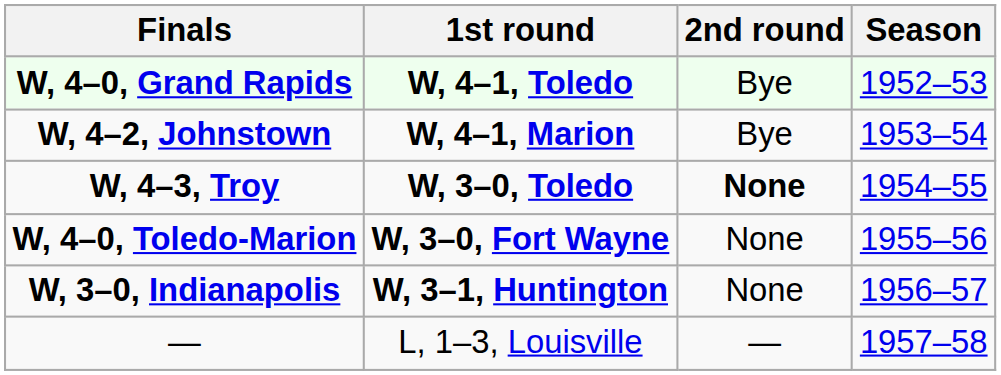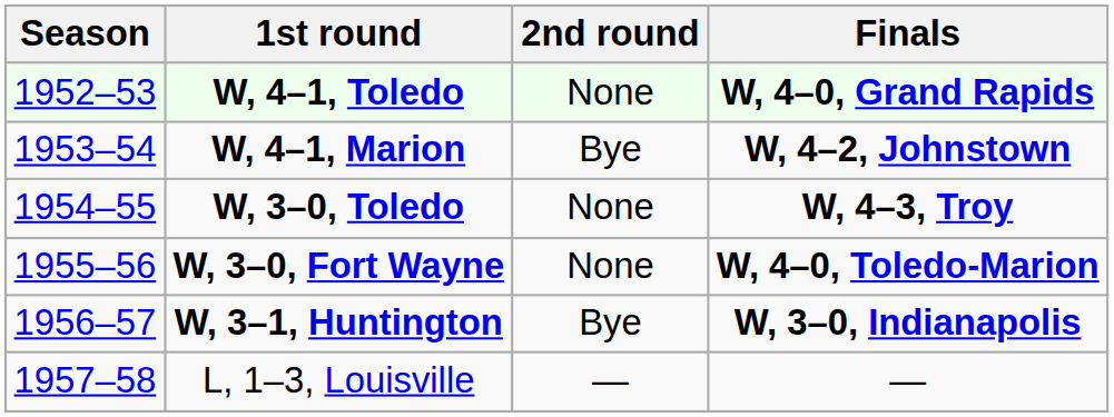columns swapped: Season <-> Finals
W, 4–1, Toledo | 2nd round: Bye -> None
W, 3–0, Toledo | 2nd round: bold -> normal
W, 3–1, Huntington | 2nd round: None -> Bye
